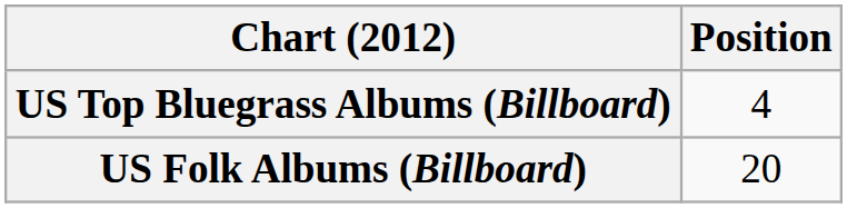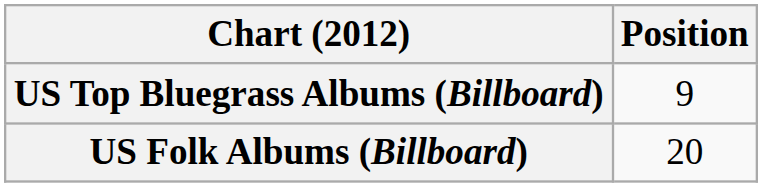US Top Bluegrass Albums (Billboard) | Position: 4 -> 9
